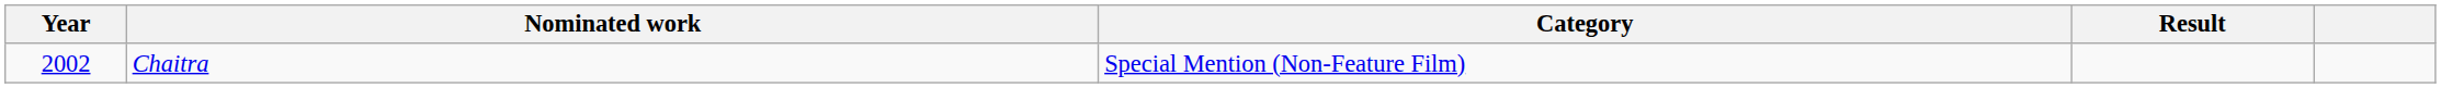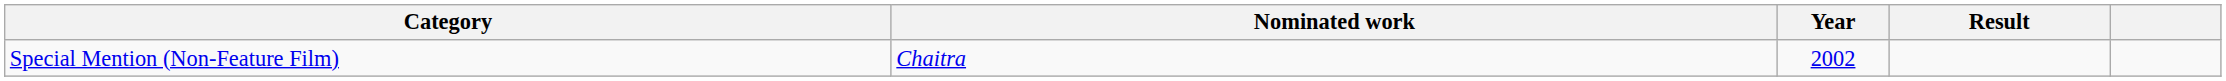columns swapped: Year <-> Category
